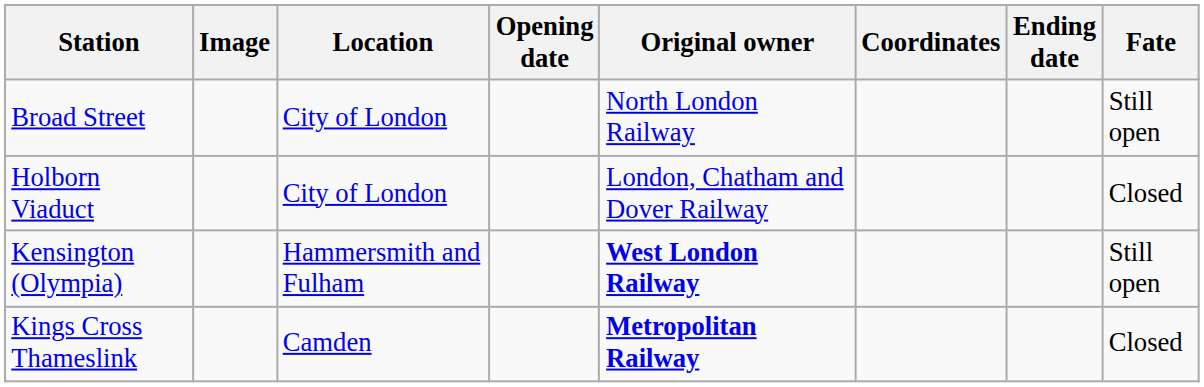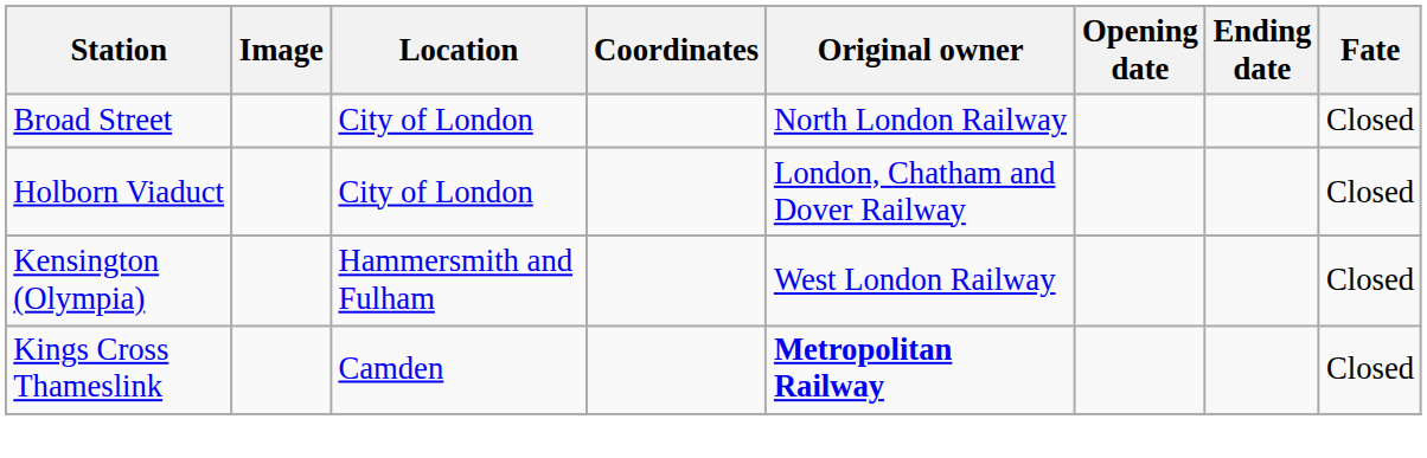columns swapped: Coordinates <-> Opening date
Broad Street | Fate: Still open -> Closed
Kensington (Olympia) | Original owner: bold -> normal
Kensington (Olympia) | Fate: Still open -> Closed
